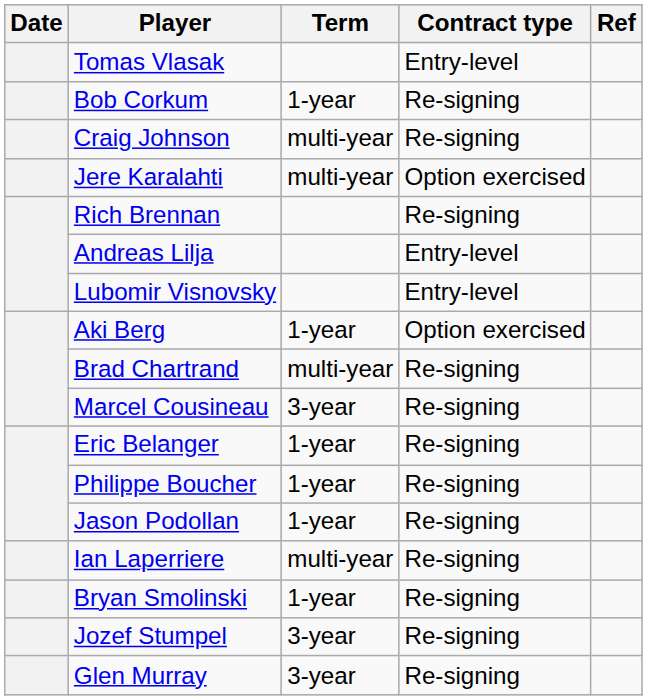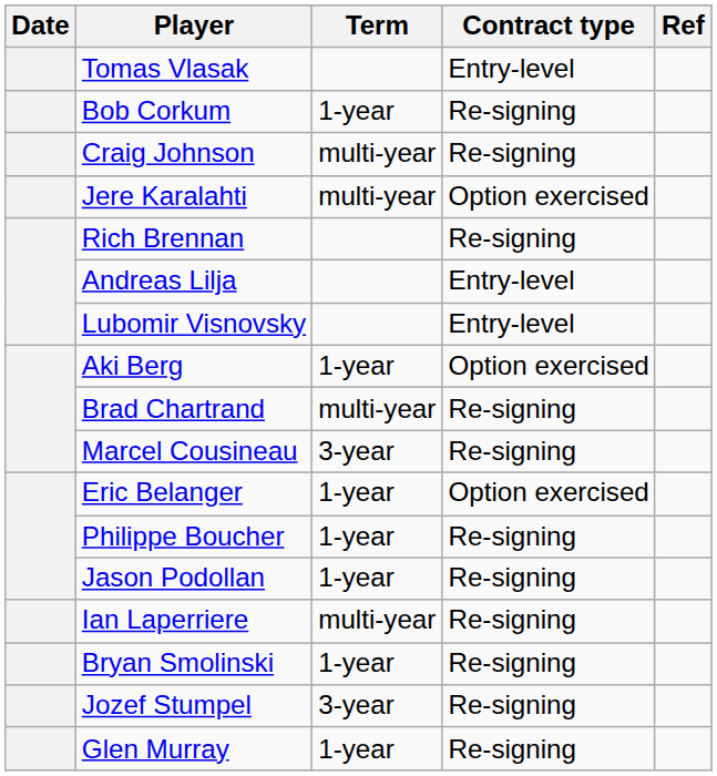Eric Belanger | Contract type: Re-signing -> Option exercised
Glen Murray | Term: 3-year -> 1-year
